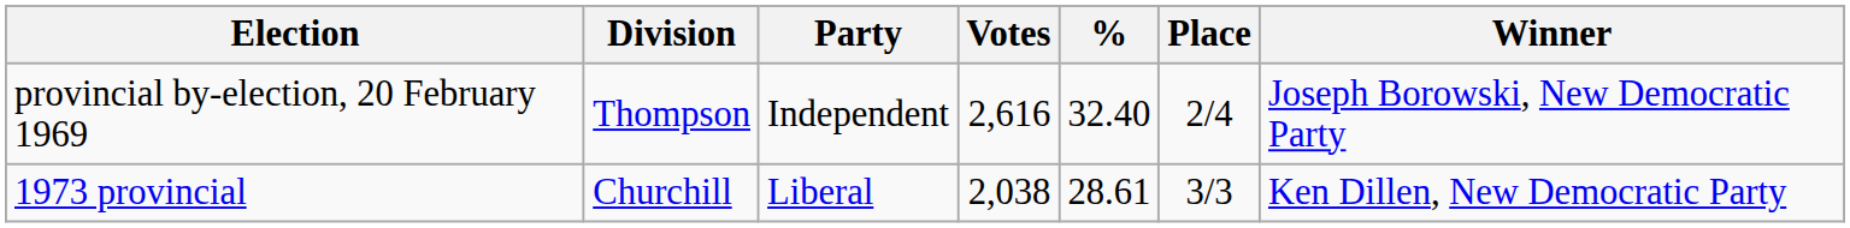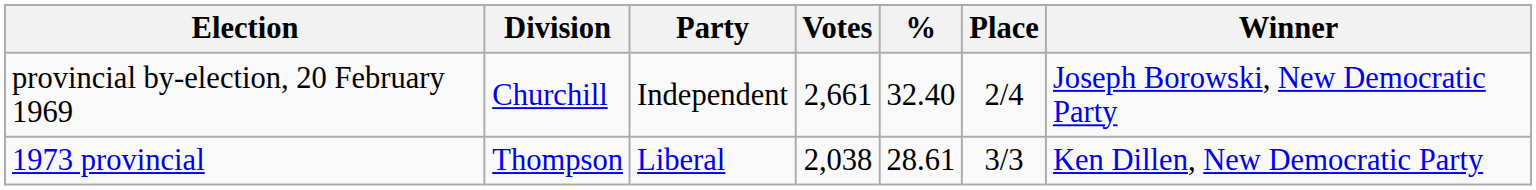provincial by-election, 20 February 1969 | Division: Thompson -> Churchill
provincial by-election, 20 February 1969 | Votes: 2,616 -> 2,661
1973 provincial | Division: Churchill -> Thompson
